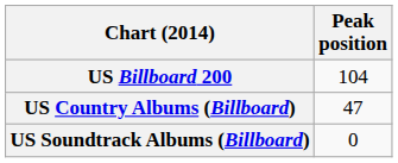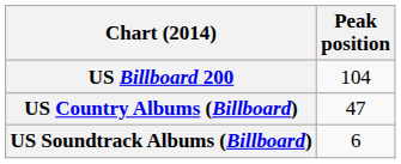US Soundtrack Albums (Billboard) | Peak position: 0 -> 6
